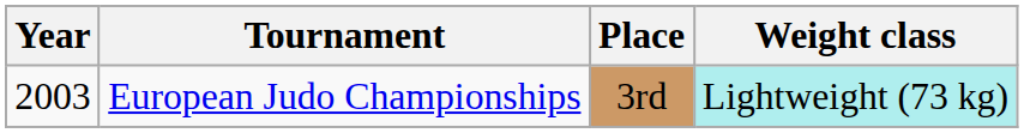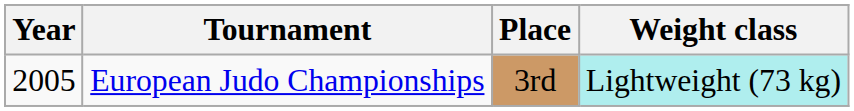European Judo Championships | Year: 2003 -> 2005
